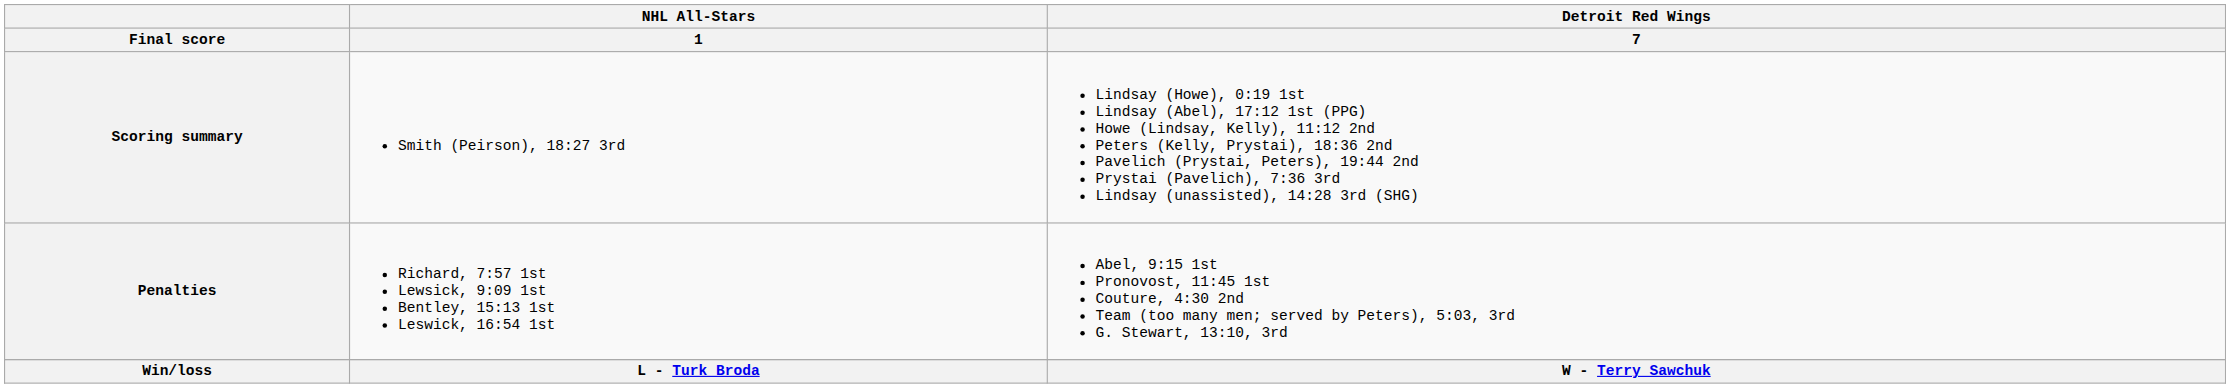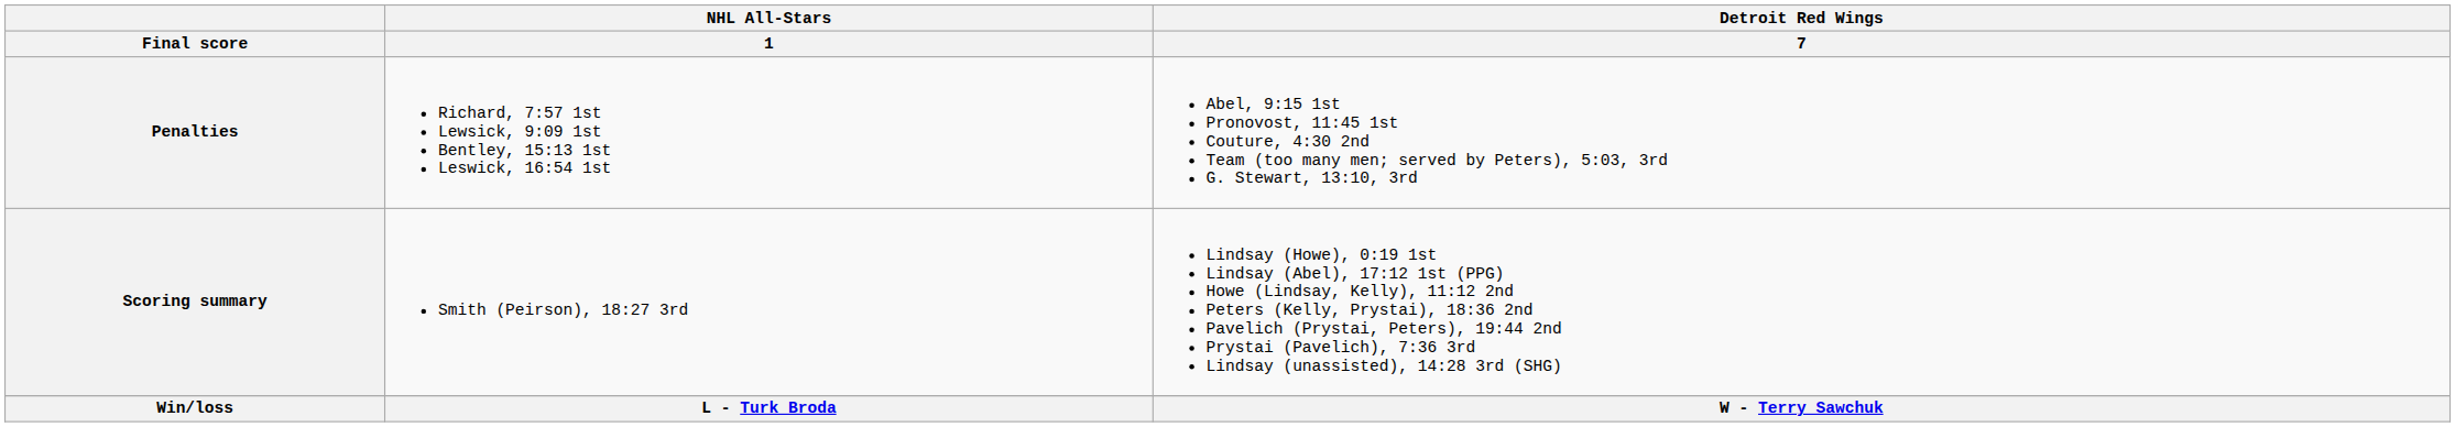rows swapped: Scoring summary <-> Penalties
